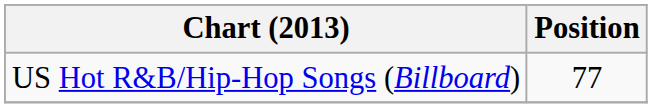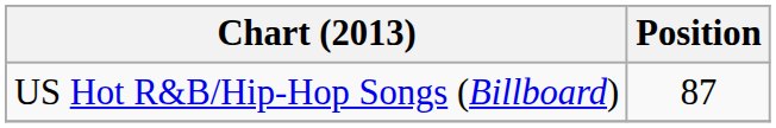US Hot R&B/Hip-Hop Songs (Billboard) | Position: 77 -> 87
